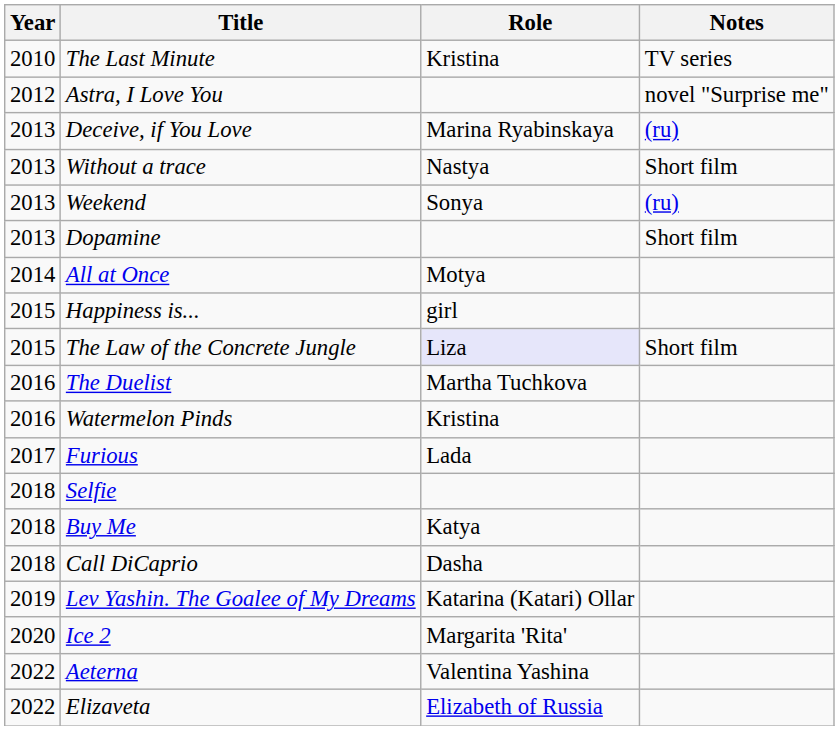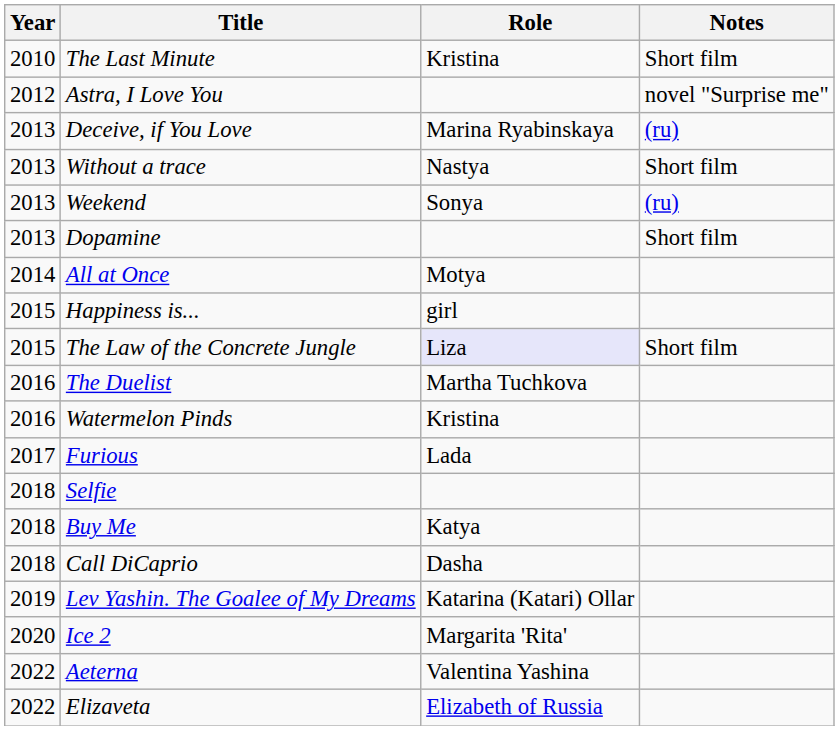The Last Minute | Notes: TV series -> Short film
